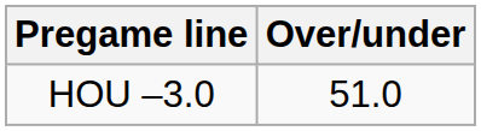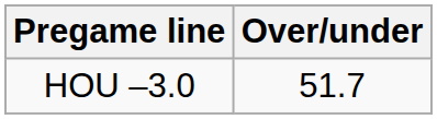HOU –3.0 | Over/under: 51.0 -> 51.7
